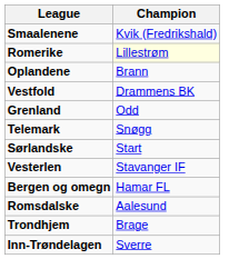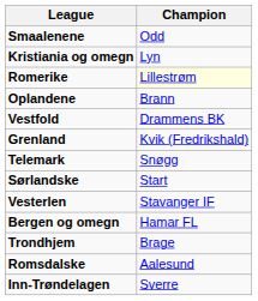Smaalenene | Champion: Kvik (Fredrikshald) -> Odd
+ row: Kristiania og omegn | Lyn
Grenland | Champion: Odd -> Kvik (Fredrikshald)
rows swapped: Romsdalske <-> Trondhjem
